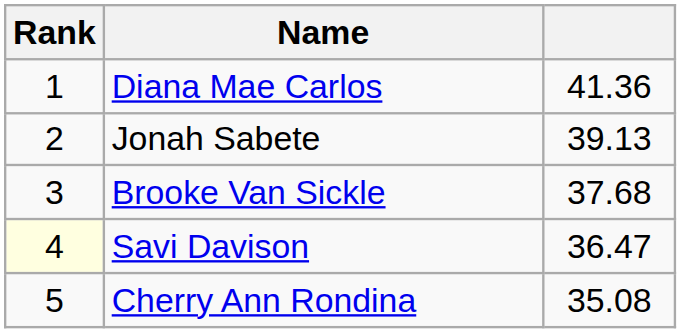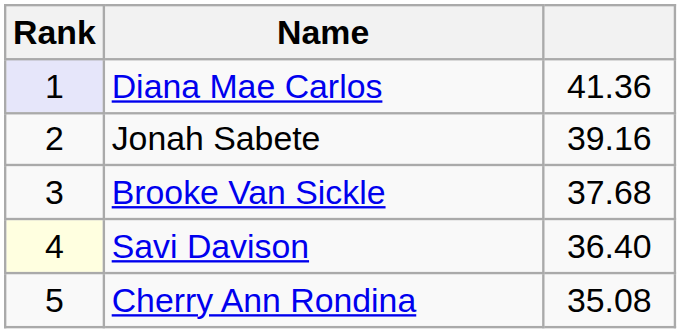Diana Mae Carlos | Rank: no background -> lavender background
Jonah Sabete | column 3: 39.13 -> 39.16
Savi Davison | column 3: 36.47 -> 36.40
